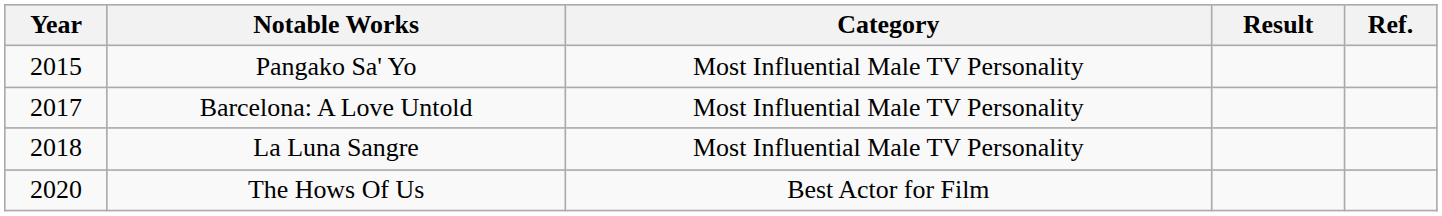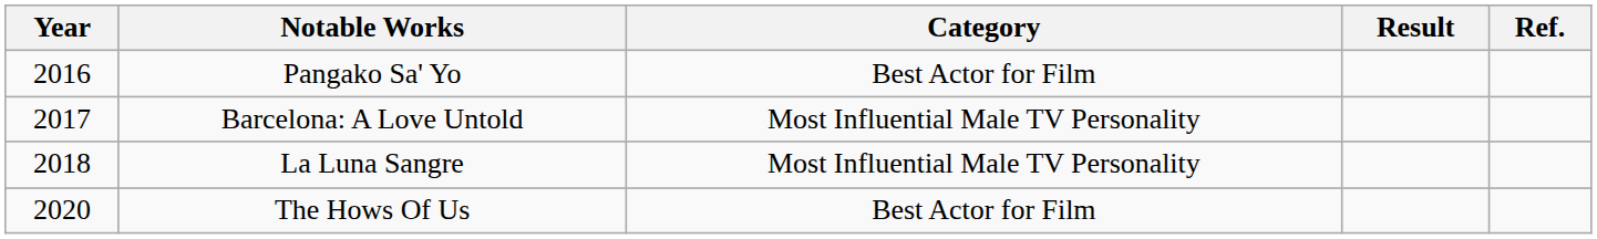Pangako Sa' Yo | Year: 2015 -> 2016
Pangako Sa' Yo | Category: Most Influential Male TV Personality -> Best Actor for Film
